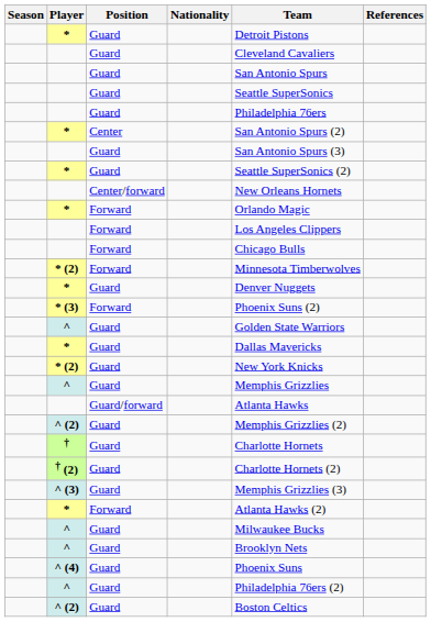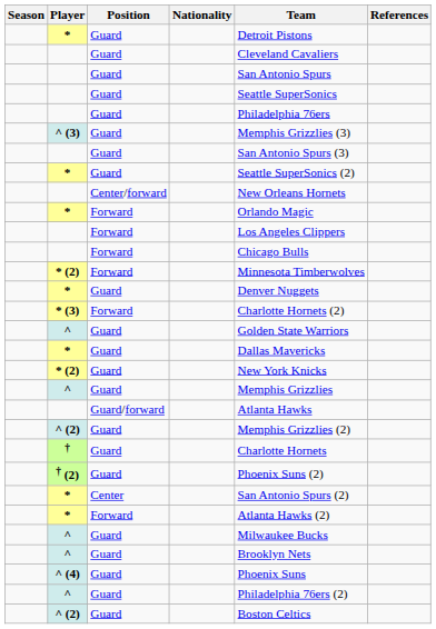rows swapped: * / Center <-> ^ (3)
* (3) | Team: Phoenix Suns (2) -> Charlotte Hornets (2)
† (2) | Team: Charlotte Hornets (2) -> Phoenix Suns (2)
